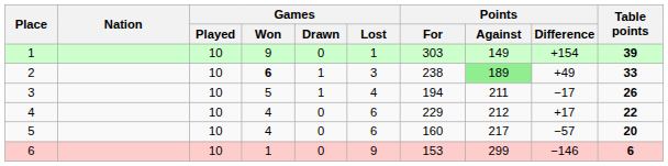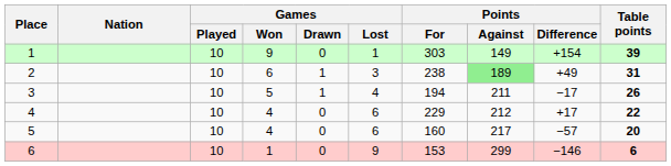2 | Games / Won: bold -> normal
2 | Table points: 33 -> 31
